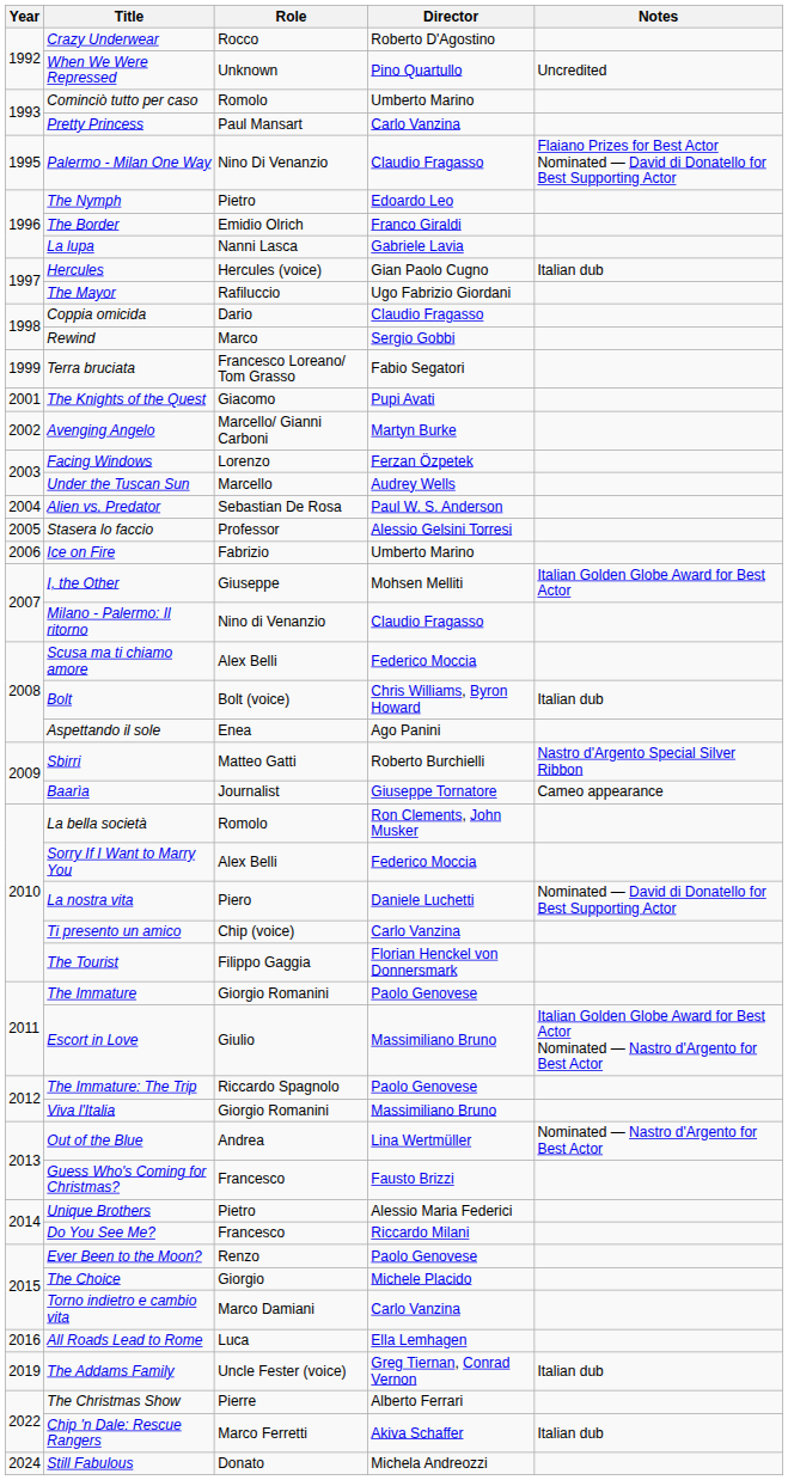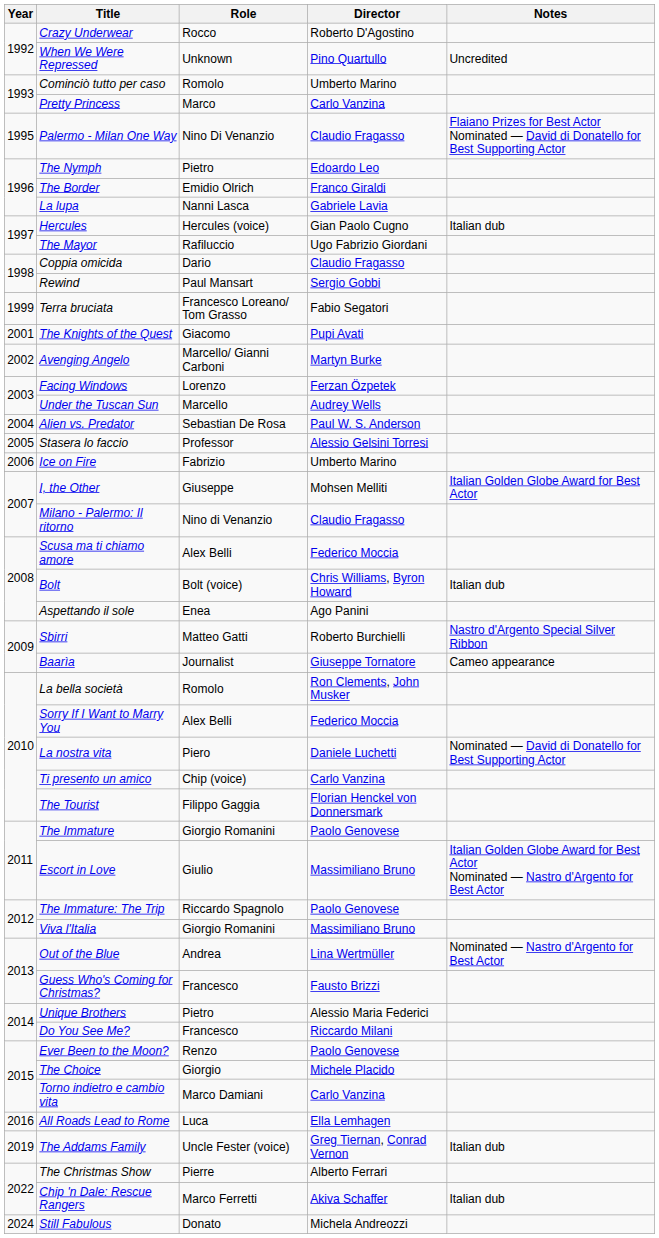Pretty Princess | Role: Paul Mansart -> Marco
Rewind | Role: Marco -> Paul Mansart
